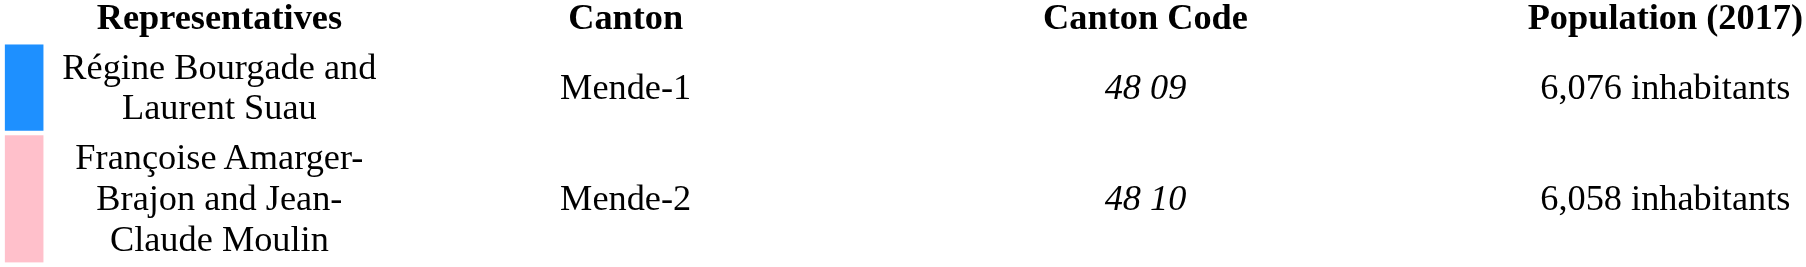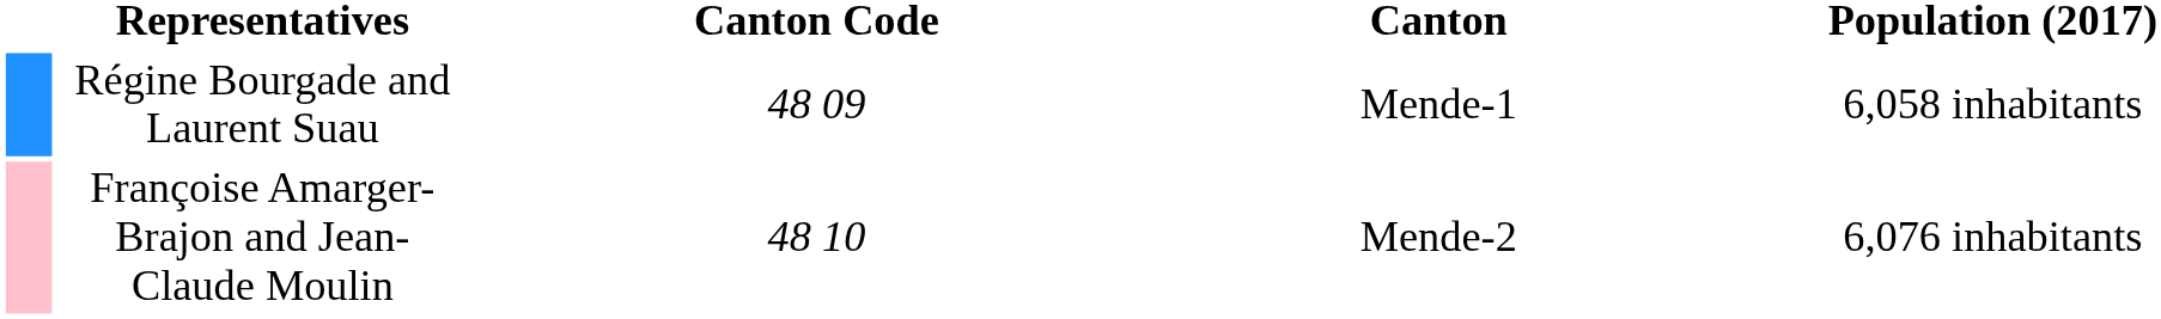columns swapped: Canton <-> Canton Code
Régine Bourgade and Laurent Suau | Population (2017): 6,076 inhabitants -> 6,058 inhabitants
Françoise Amarger-Brajon and Jean-Claude Moulin | Population (2017): 6,058 inhabitants -> 6,076 inhabitants
